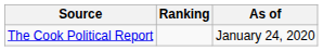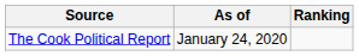columns swapped: Ranking <-> As of
